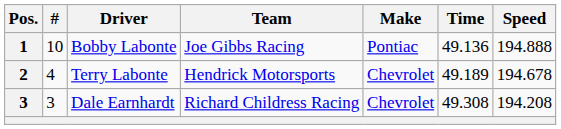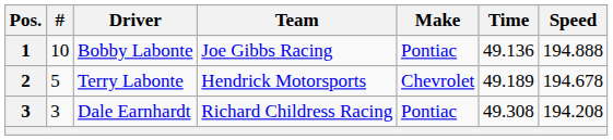Terry Labonte | #: 4 -> 5
Dale Earnhardt | Make: Chevrolet -> Pontiac
